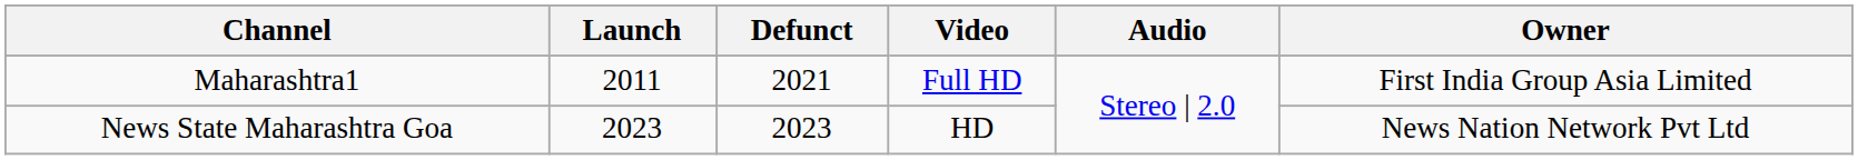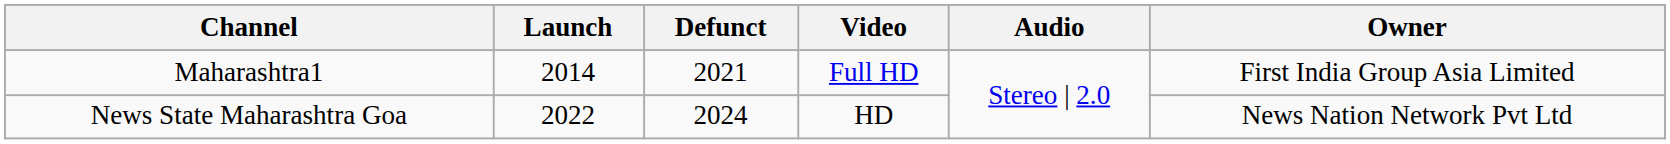Maharashtra1 | Launch: 2011 -> 2014
News State Maharashtra Goa | Launch: 2023 -> 2022
News State Maharashtra Goa | Defunct: 2023 -> 2024
